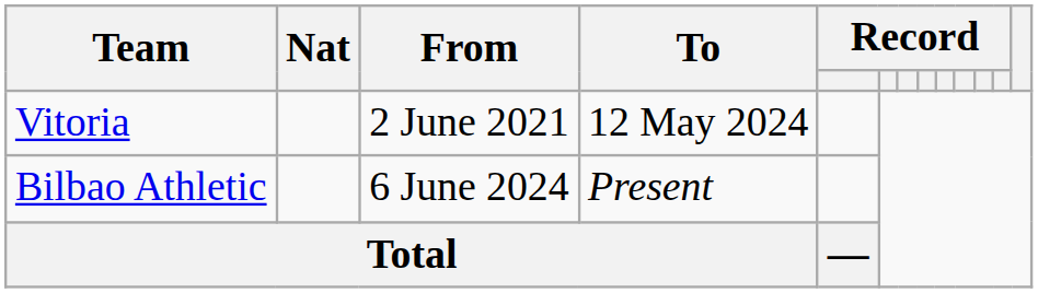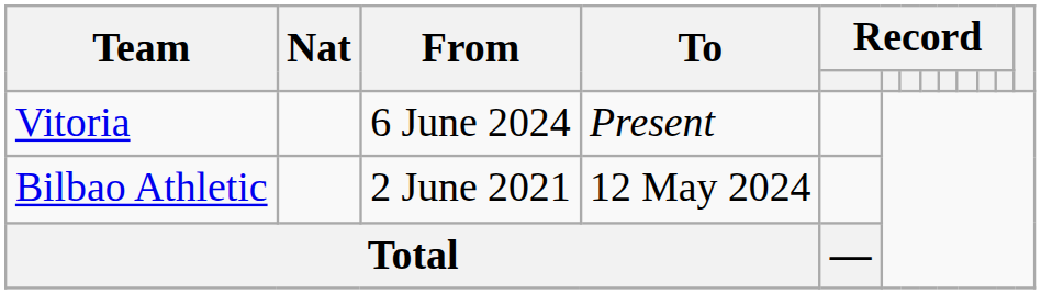Vitoria | From: 2 June 2021 -> 6 June 2024
Vitoria | To: 12 May 2024 -> Present
Bilbao Athletic | From: 6 June 2024 -> 2 June 2021
Bilbao Athletic | To: Present -> 12 May 2024
